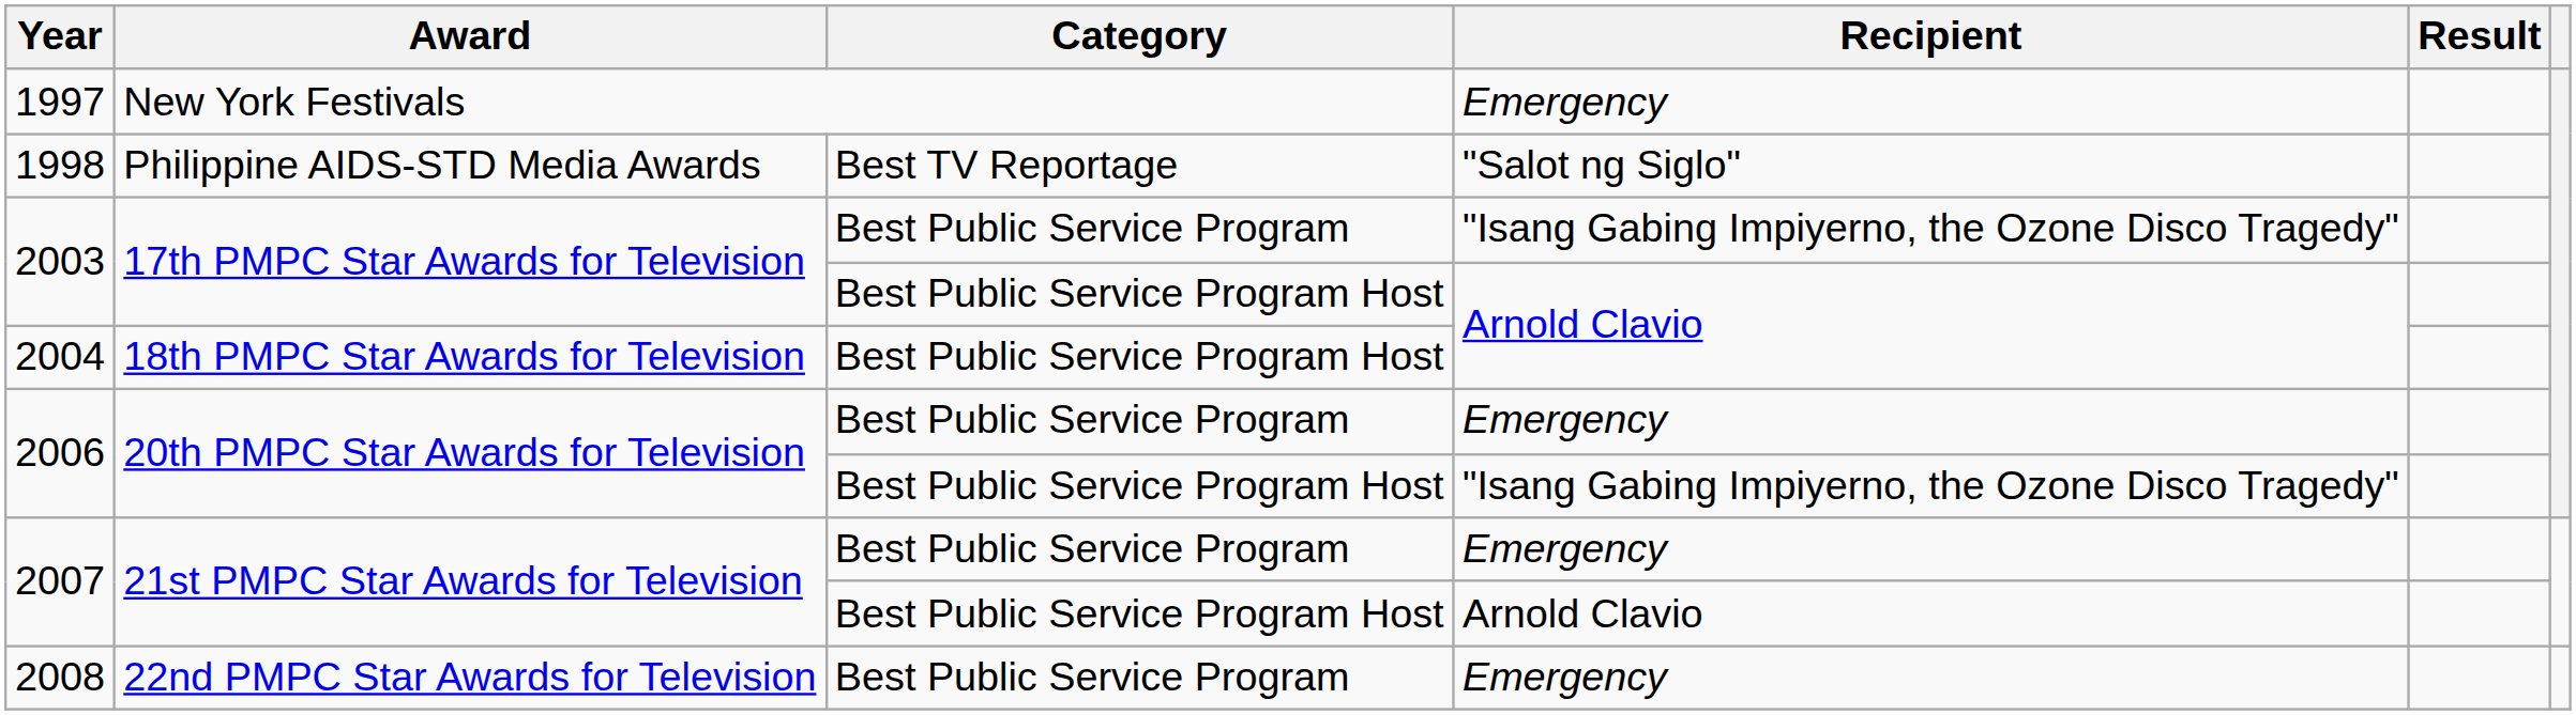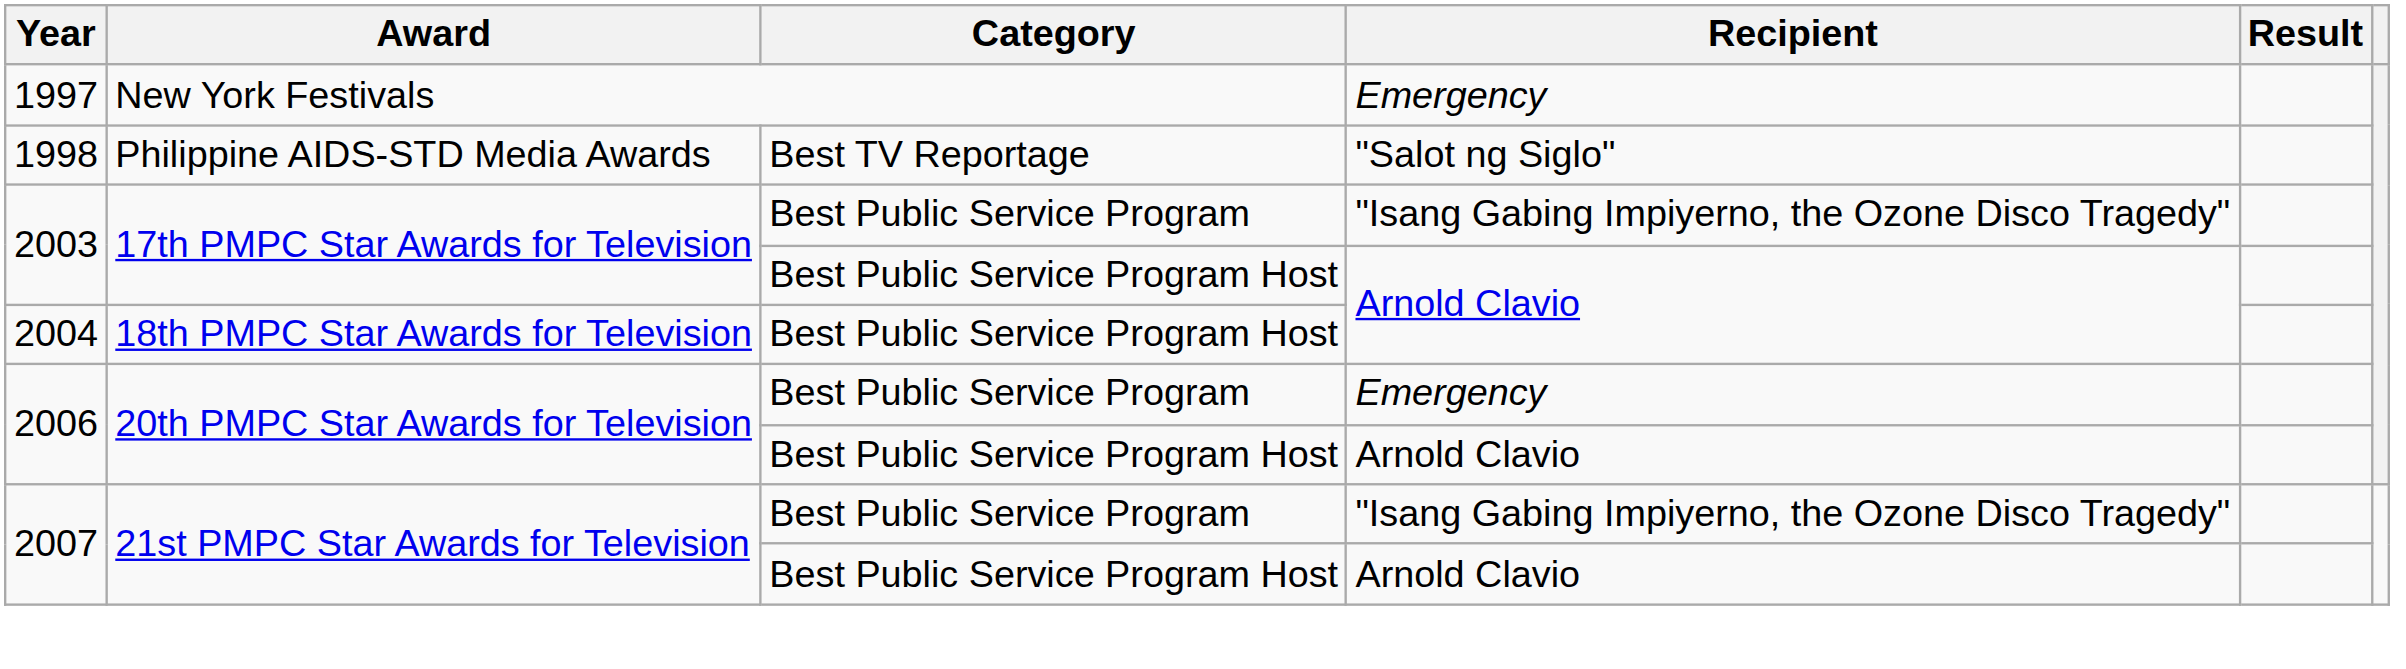2006 / Best Public Service Program Host | Recipient: "Isang Gabing Impiyerno, the Ozone Disco Tragedy" -> Arnold Clavio
2007 / Best Public Service Program | Recipient: Emergency -> "Isang Gabing Impiyerno, the Ozone Disco Tragedy"
- row: 2008 | 22nd PMPC Star Awards for Television | Best Public Service Program | Emergency
